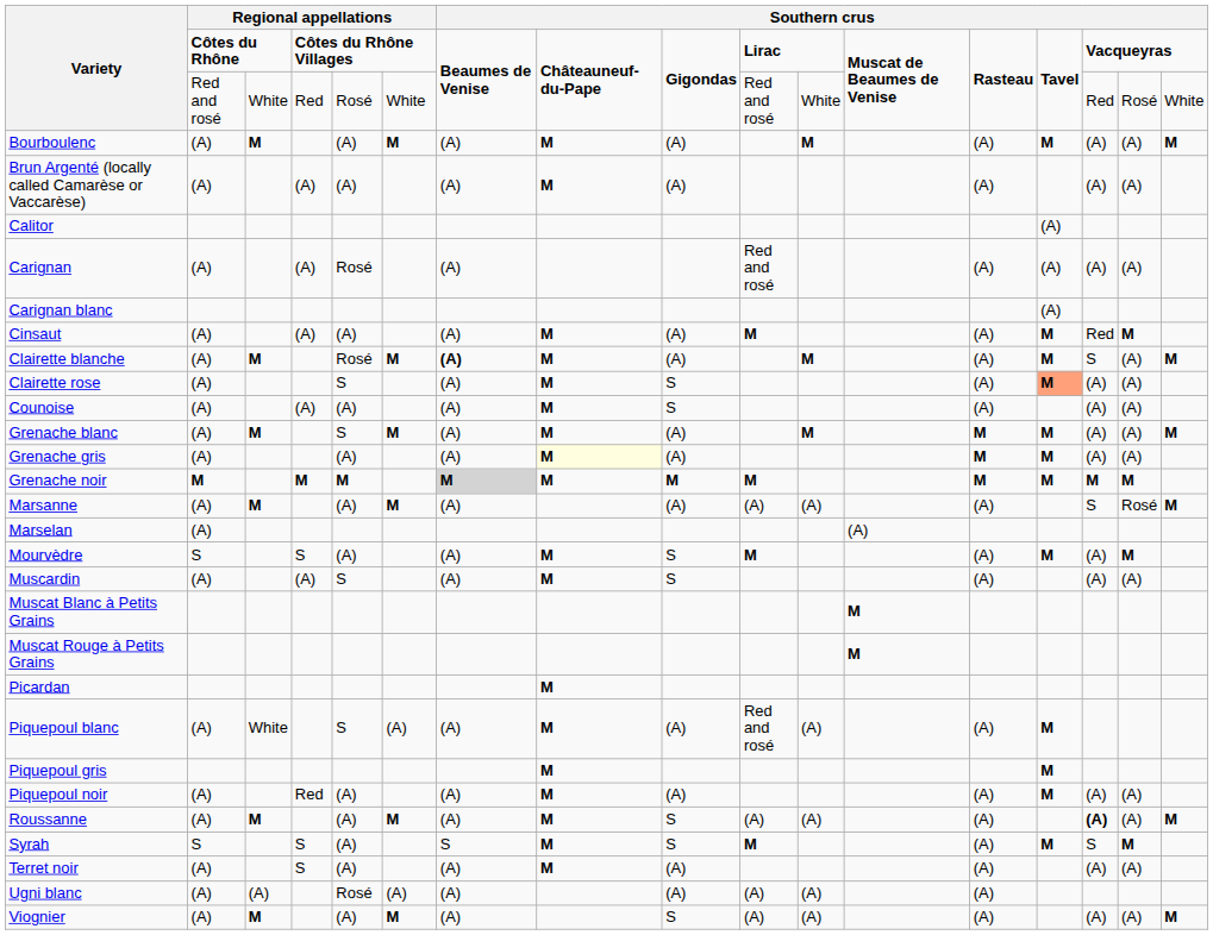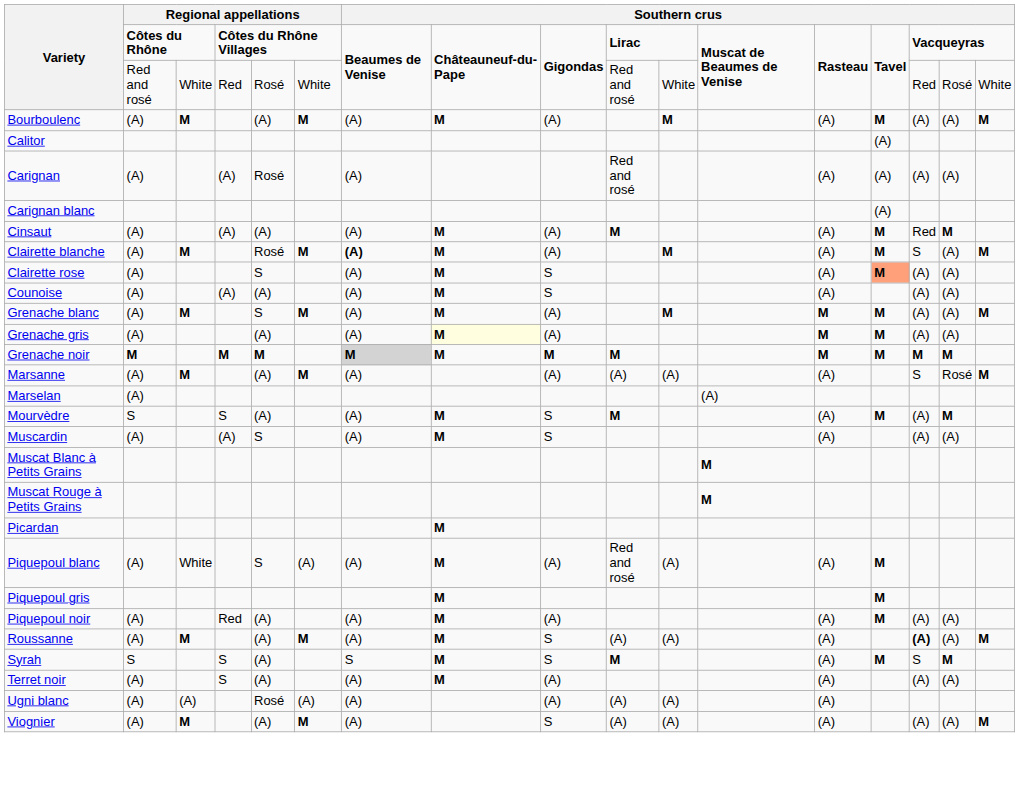- row: Brun Argenté (locally called Camarèse or Vaccarèse) | (A) | (A) | (A) | (A) | M | (A) | (A) | (A) | (A)
